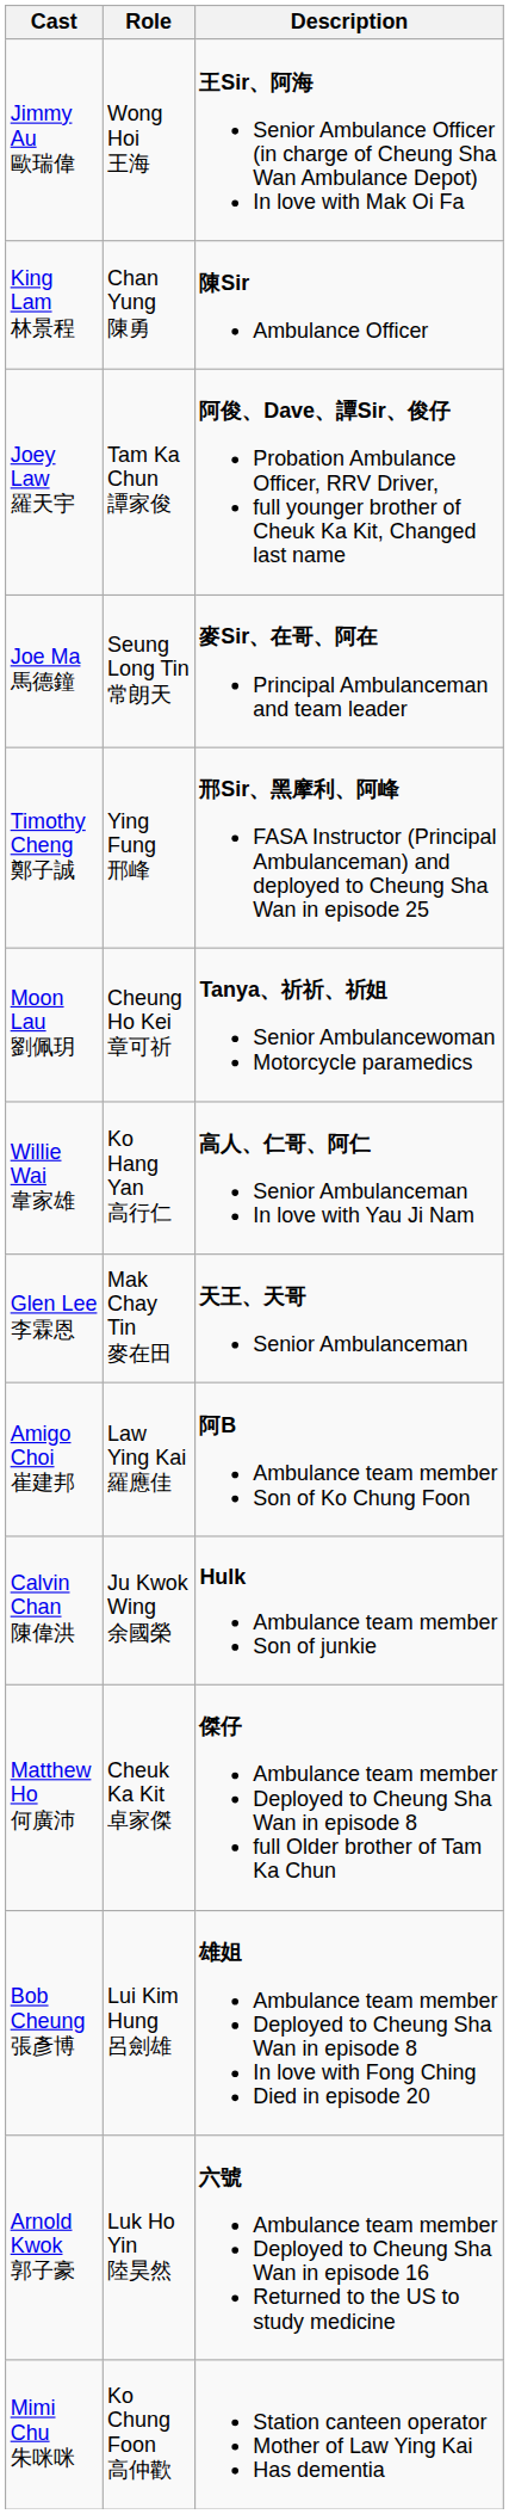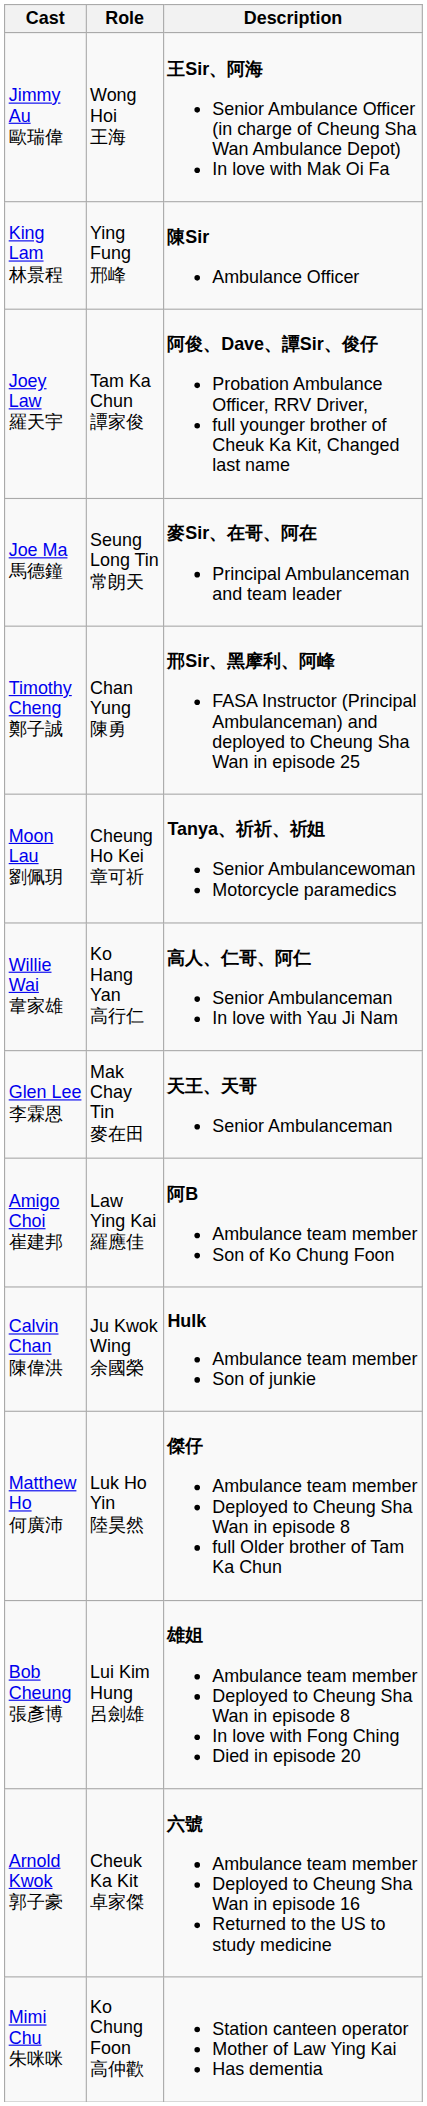King Lam 林景程 | Role: Chan Yung 陳勇 -> Ying Fung 邢峰
Timothy Cheng 鄭子誠 | Role: Ying Fung 邢峰 -> Chan Yung 陳勇
Matthew Ho 何廣沛 | Role: Cheuk Ka Kit 卓家傑 -> Luk Ho Yin 陸昊然
Arnold Kwok 郭子豪 | Role: Luk Ho Yin 陸昊然 -> Cheuk Ka Kit 卓家傑
